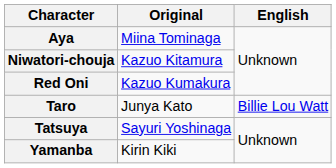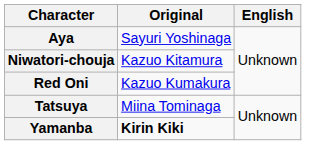Aya | Original: Miina Tominaga -> Sayuri Yoshinaga
- row: Taro | Junya Kato | Billie Lou Watt
Tatsuya | Original: Sayuri Yoshinaga -> Miina Tominaga
Yamanba | Original: normal -> bold
